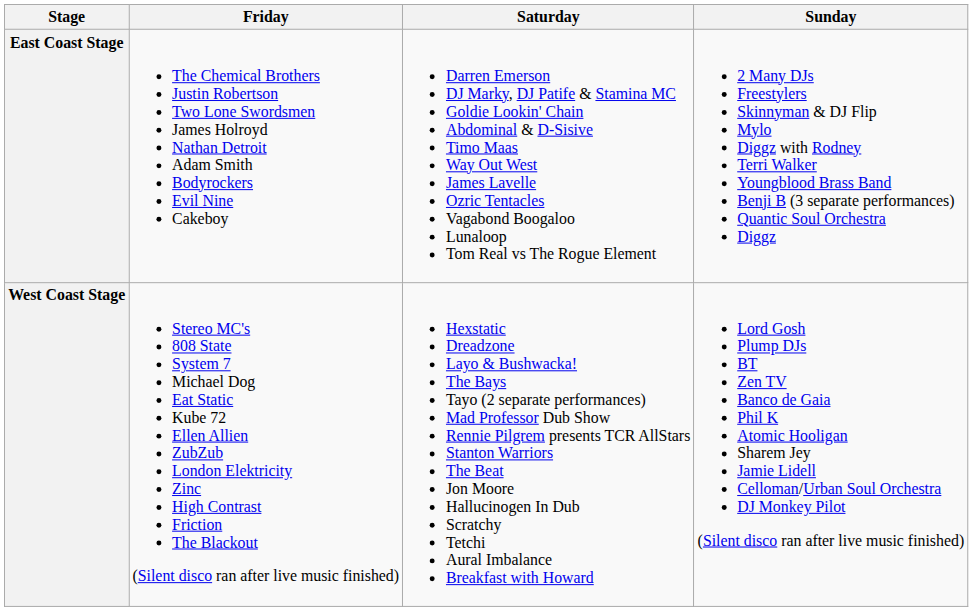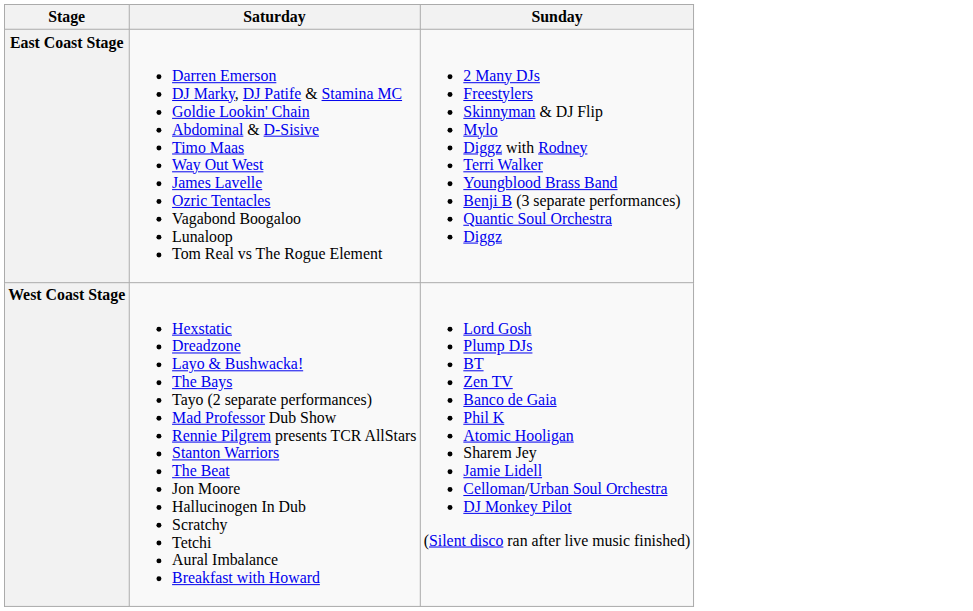- column: Friday | The Chemical Brothers Justin Robertson Two Lone Swordsmen James Holroyd Nathan Detroit Adam Smith Bodyrockers Evil Nine Cakeboy | Stereo MC's 808 State System 7 Michael Dog Eat Static Kube 72 Ellen Allien ZubZub London Elektricity Zinc High Contrast Friction The Blackout (Silent disco ran after live music finished)
